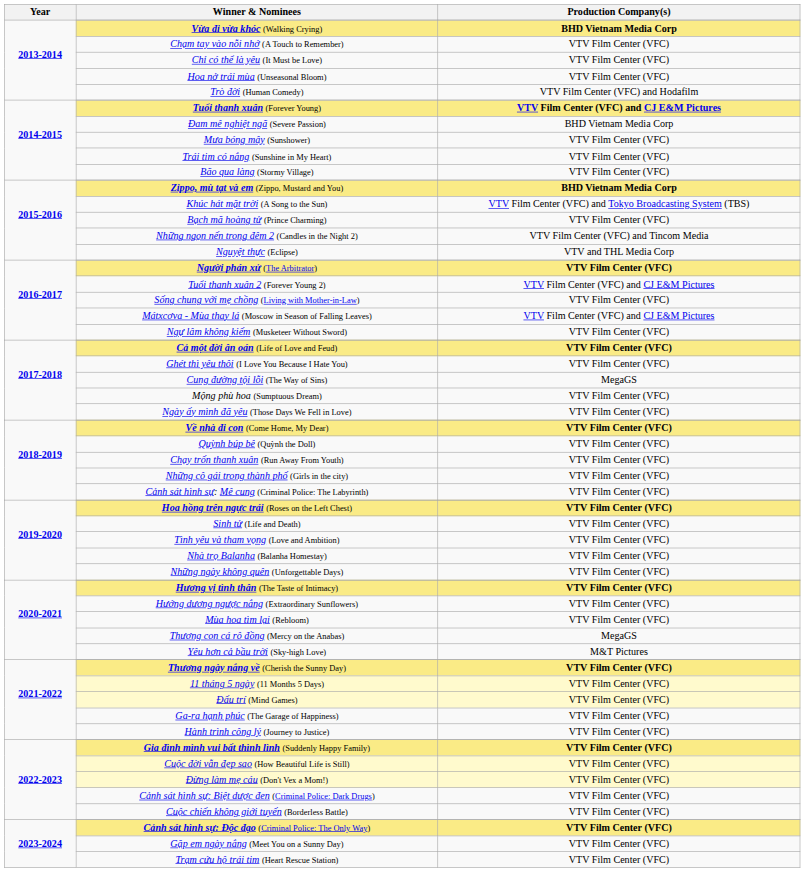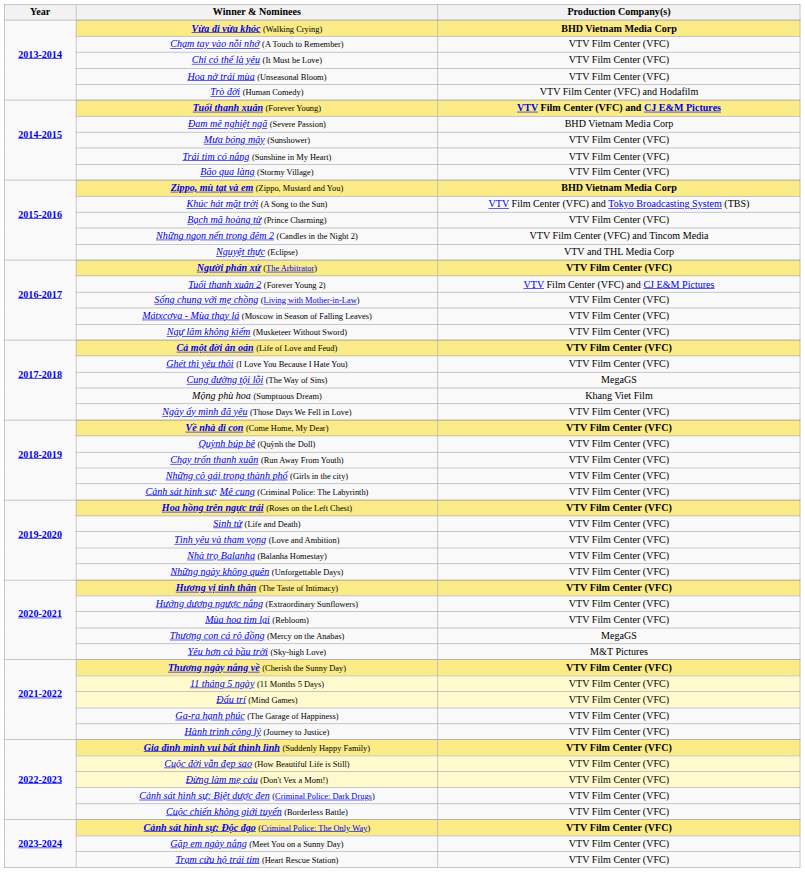Mátxcơva - Mùa thay lá (Moscow in Season of Falling Leaves) | Production Company(s): VTV Film Center (VFC) and CJ E&M Pictures -> VTV Film Center (VFC)
Mộng phù hoa (Sumptuous Dream) | Production Company(s): VTV Film Center (VFC) -> Khang Viet Film
